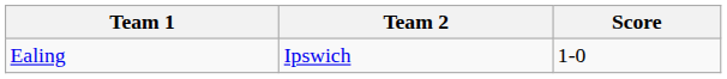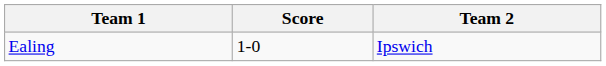columns swapped: Team 2 <-> Score
